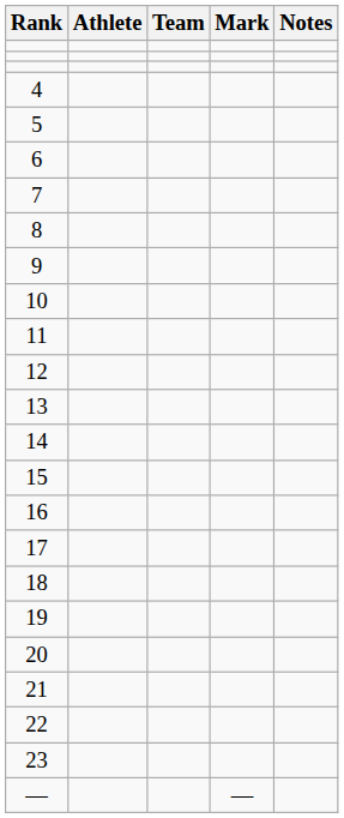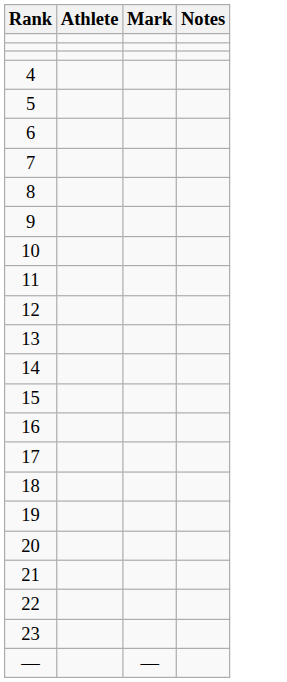- column: Team
